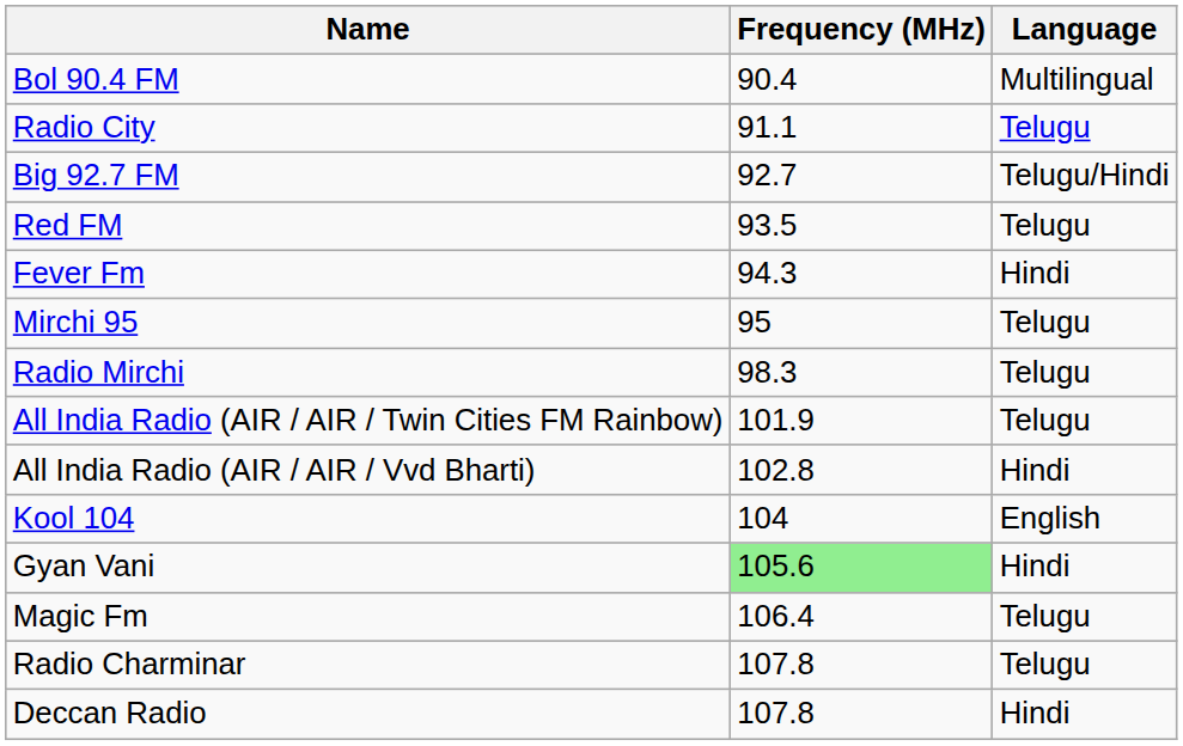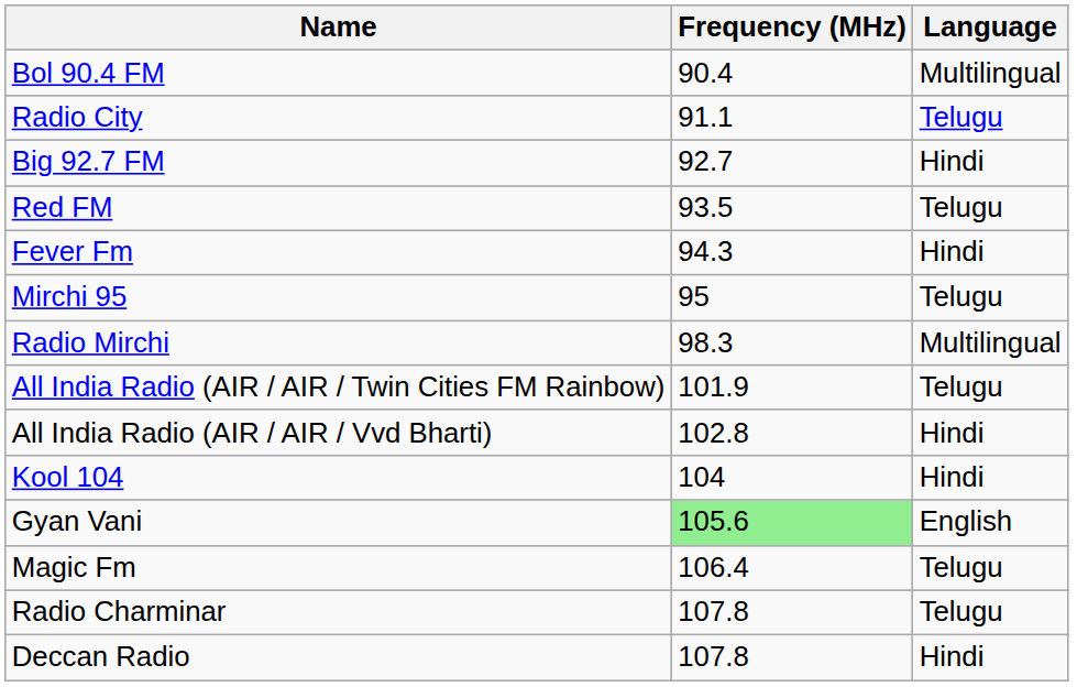Big 92.7 FM | Language: Telugu/Hindi -> Hindi
Radio Mirchi | Language: Telugu -> Multilingual
Kool 104 | Language: English -> Hindi
Gyan Vani | Language: Hindi -> English
